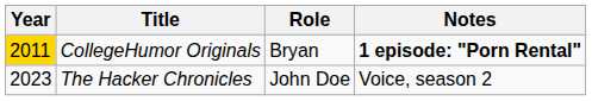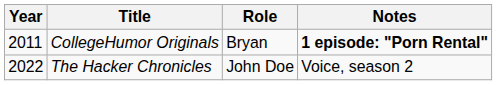CollegeHumor Originals | Year: gold background -> no background
The Hacker Chronicles | Year: 2023 -> 2022
